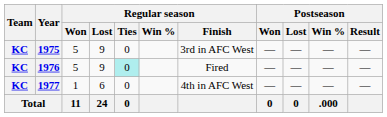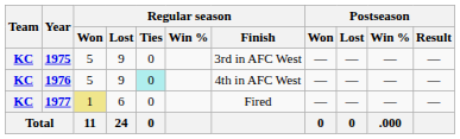1976 | Regular season / Finish: Fired -> 4th in AFC West
1977 | Regular season / Won: no background -> khaki background
1977 | Regular season / Finish: 4th in AFC West -> Fired
